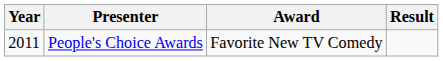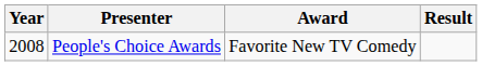People's Choice Awards | Year: 2011 -> 2008
